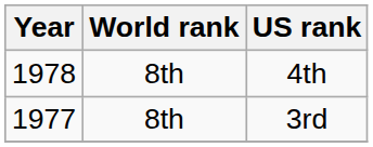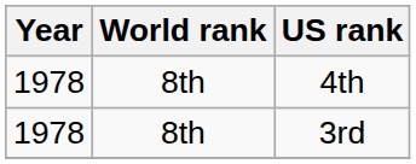3rd | Year: 1977 -> 1978
